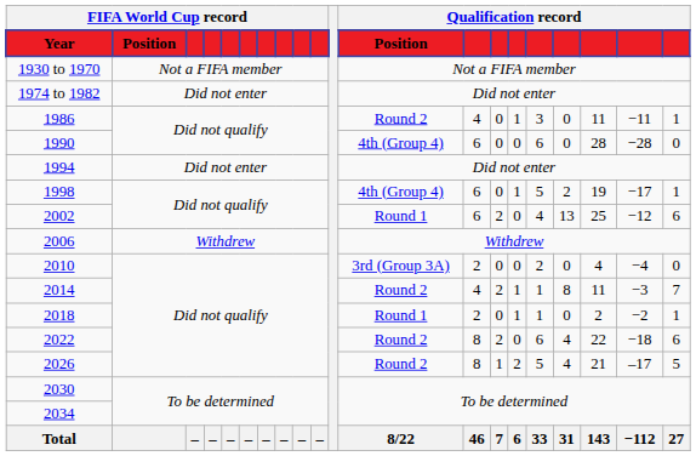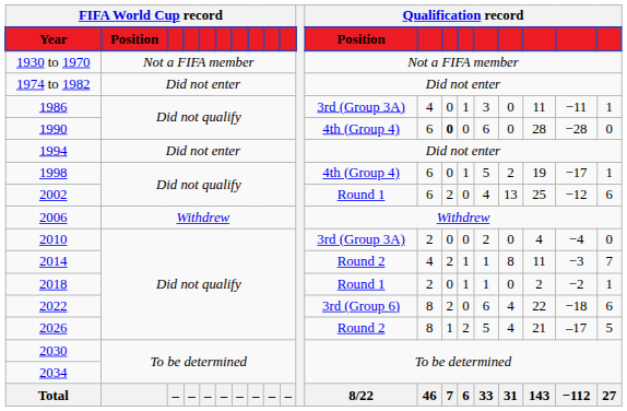1986 | Qualification record / Position: Round 2 -> 3rd (Group 3A)
1990 | column 14: normal -> bold
2022 | Qualification record / Position: Round 2 -> 3rd (Group 6)
